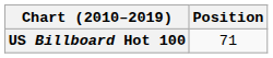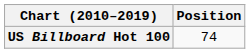US Billboard Hot 100 | Position: 71 -> 74
